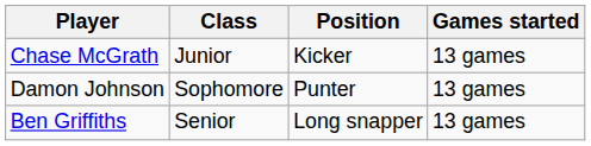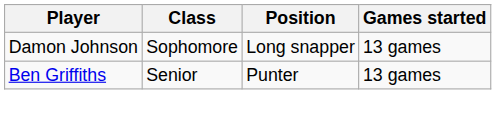- row: Chase McGrath | Junior | Kicker | 13 games
Damon Johnson | Position: Punter -> Long snapper
Ben Griffiths | Position: Long snapper -> Punter
